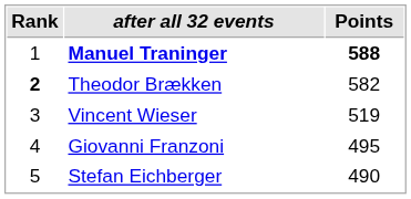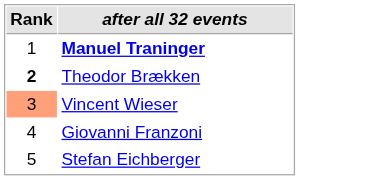- column: Points | 588 | 582 | 519 | 495 | 490
Vincent Wieser | Rank: no background -> lightsalmon background
